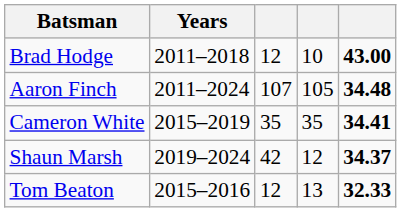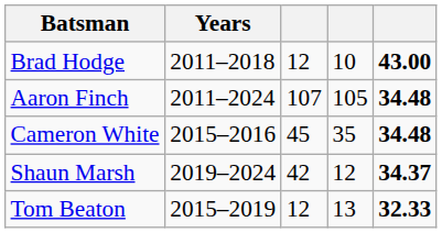Cameron White | Years: 2015–2019 -> 2015–2016
Cameron White | column 3: 35 -> 45
Cameron White | column 5: 34.41 -> 34.48
Tom Beaton | Years: 2015–2016 -> 2015–2019
